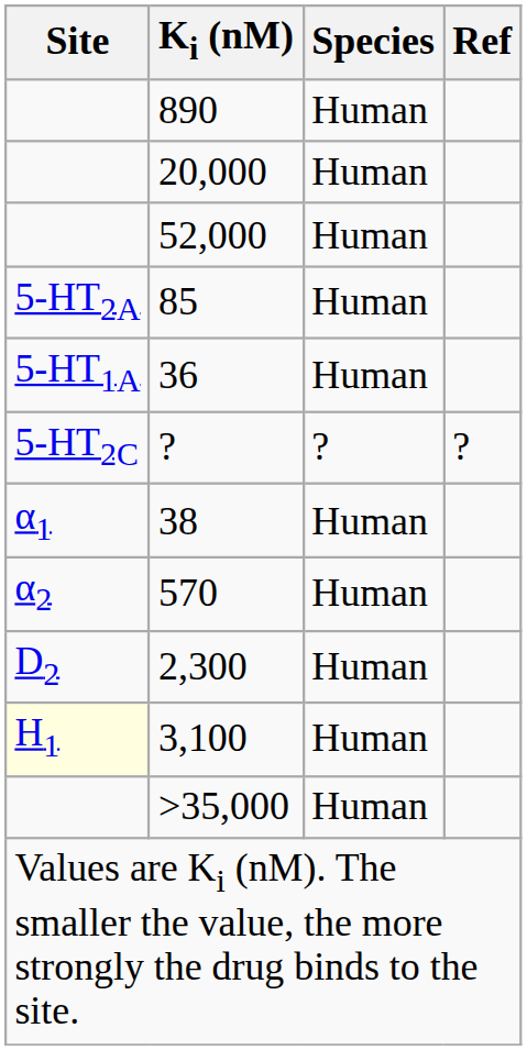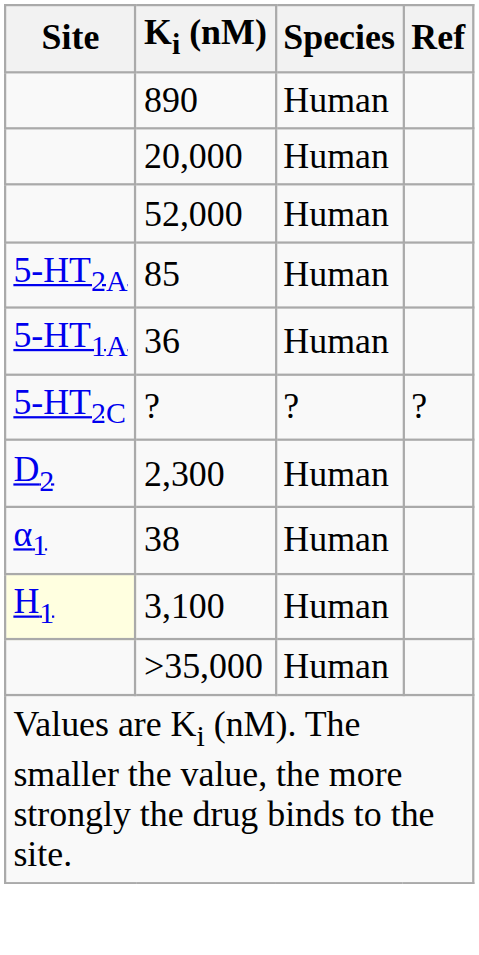rows swapped: 38 <-> 2,300
- row: α2 | 570 | Human
